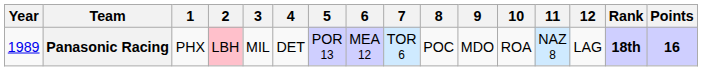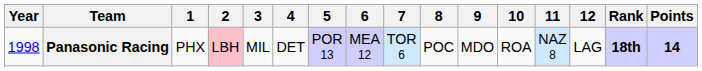Panasonic Racing | Year: 1989 -> 1998
Panasonic Racing | Points: 16 -> 14
